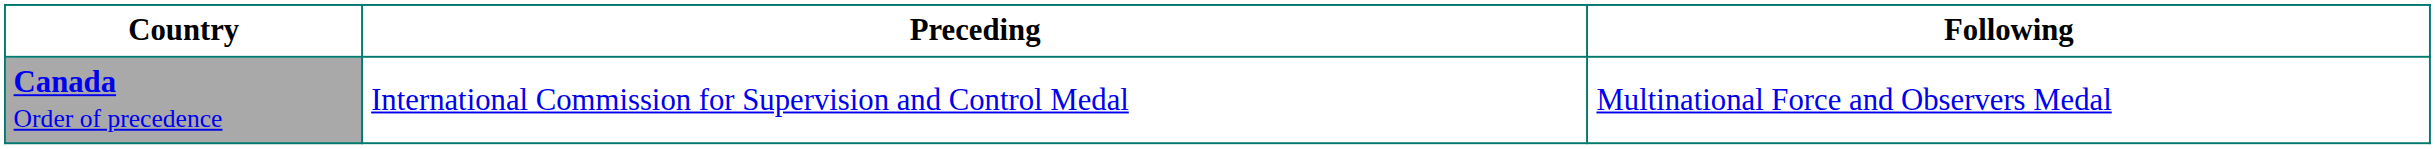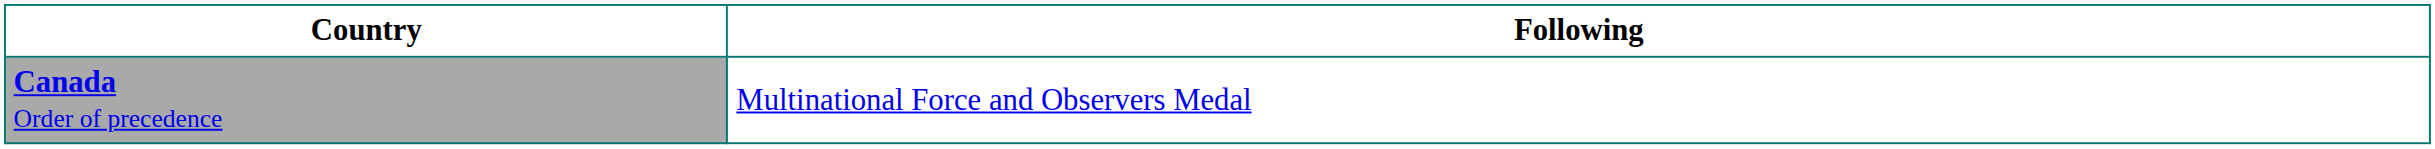- column: Preceding | International Commission for Supervision and Control Medal
